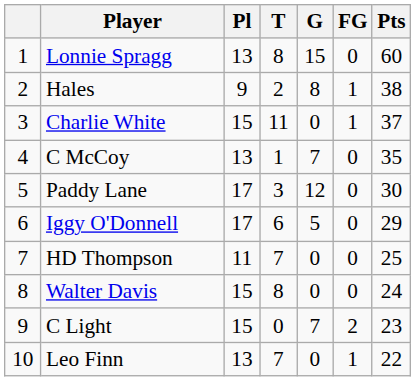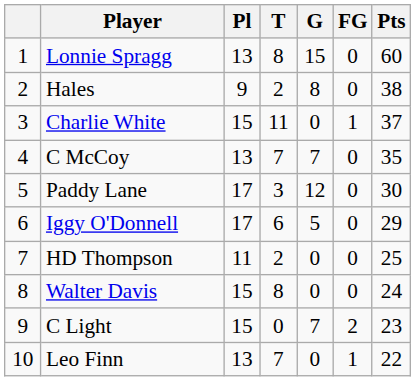Hales | FG: 1 -> 0
C McCoy | T: 1 -> 7
HD Thompson | T: 7 -> 2
